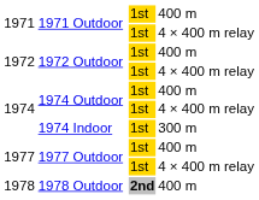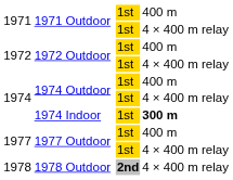1974 Indoor | column 5: normal -> bold
1978 Outdoor | column 5: 400 m -> 4 × 400 m relay
